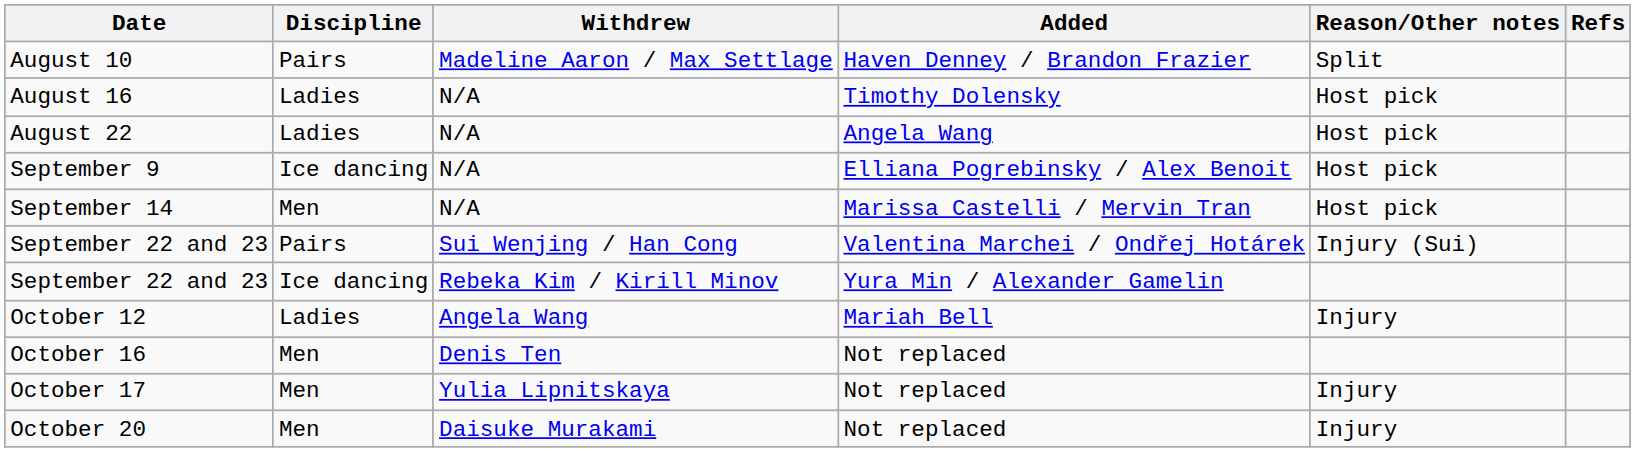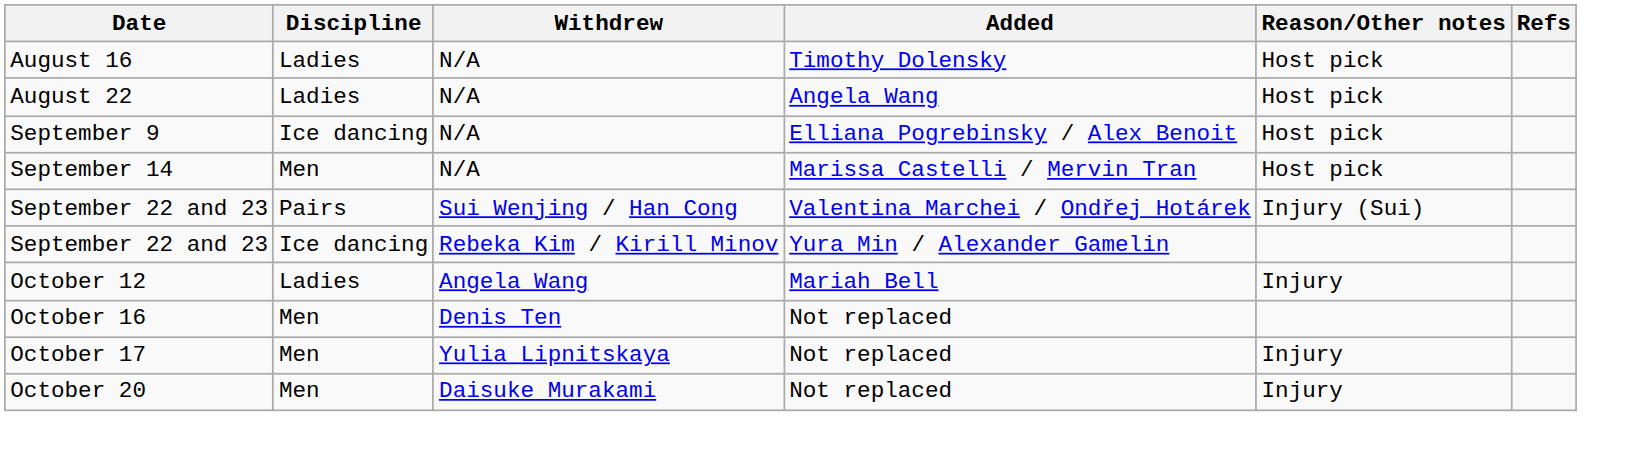- row: August 10 | Pairs | Madeline Aaron / Max Settlage | Haven Denney / Brandon Frazier | Split
